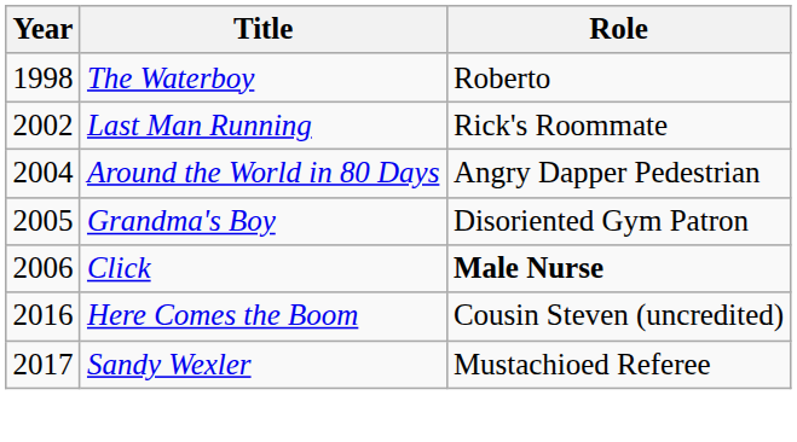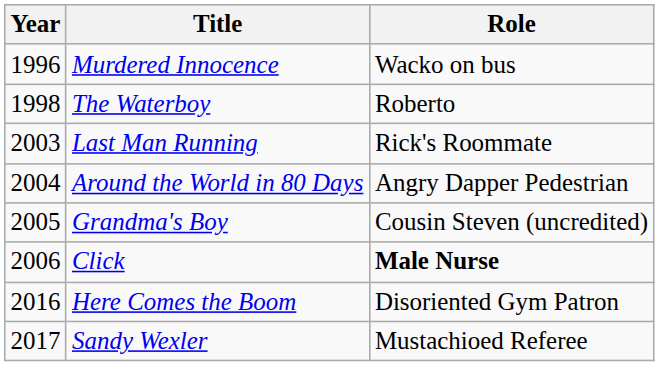+ row: 1996 | Murdered Innocence | Wacko on bus
Last Man Running | Year: 2002 -> 2003
Grandma's Boy | Role: Disoriented Gym Patron -> Cousin Steven (uncredited)
Here Comes the Boom | Role: Cousin Steven (uncredited) -> Disoriented Gym Patron
